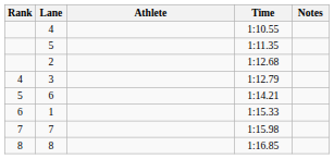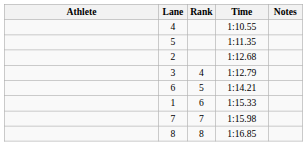columns swapped: Rank <-> Athlete
